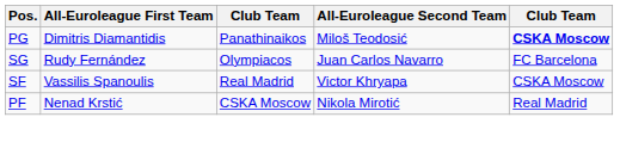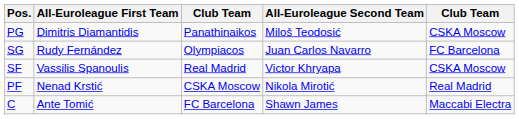PG | column 5: bold -> normal
+ row: C | Ante Tomić | FC Barcelona | Shawn James | Maccabi Electra
